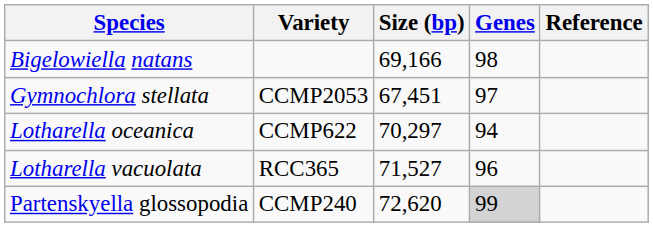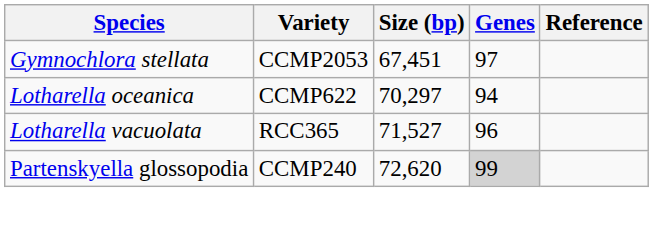- row: Bigelowiella natans | 69,166 | 98
